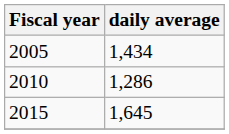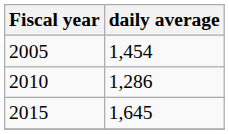2005 | daily average: 1,434 -> 1,454
